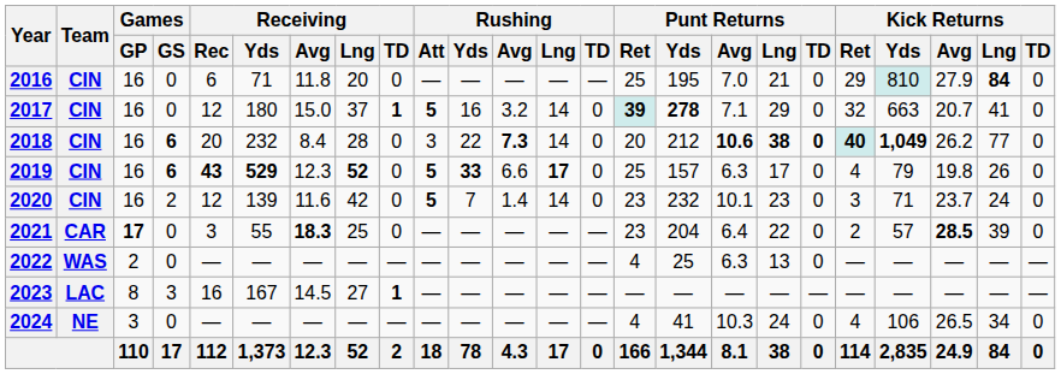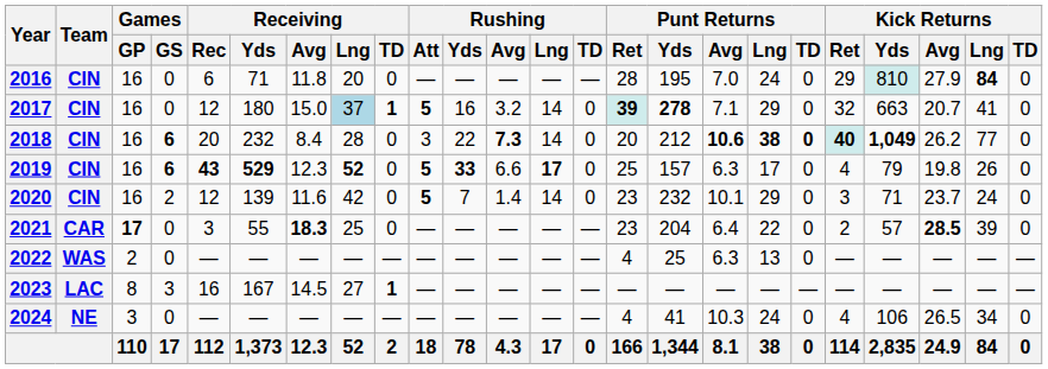2016 | Punt Returns / Ret: 25 -> 28
2016 | Punt Returns / Lng: 21 -> 24
2017 | Receiving / Lng: no background -> lightblue background
2020 | Punt Returns / Lng: 23 -> 29
